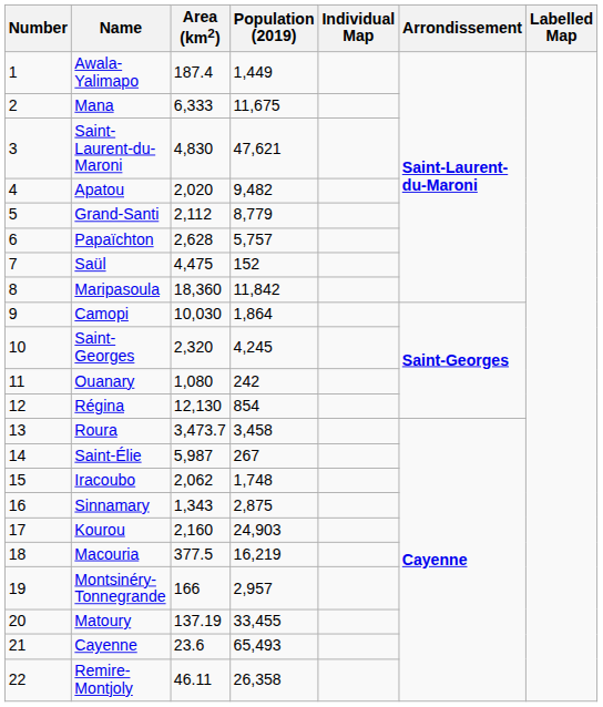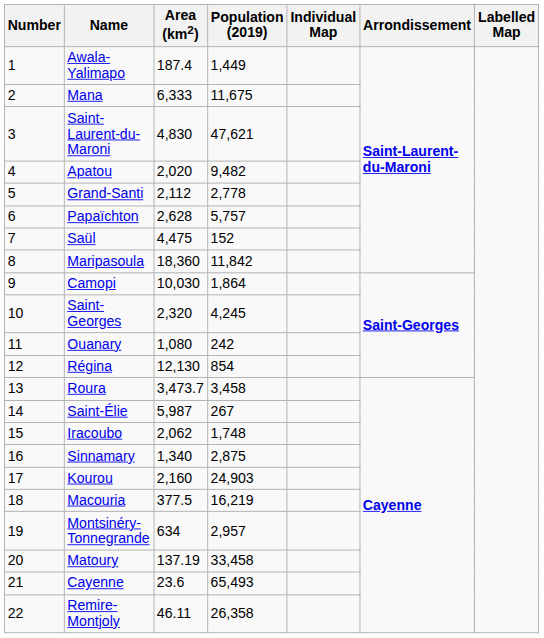Grand-Santi | Population (2019): 8,779 -> 2,778
Sinnamary | Area (km2): 1,343 -> 1,340
Montsinéry-Tonnegrande | Area (km2): 166 -> 634
Matoury | Population (2019): 33,455 -> 33,458
